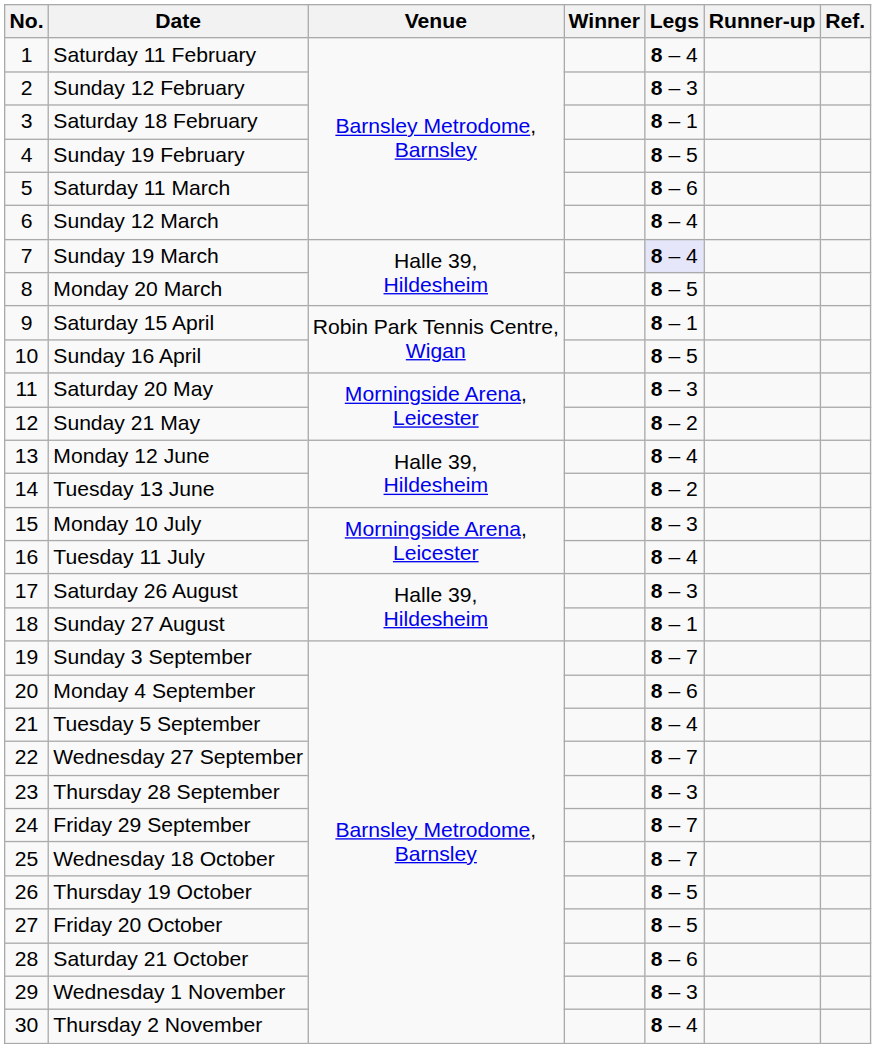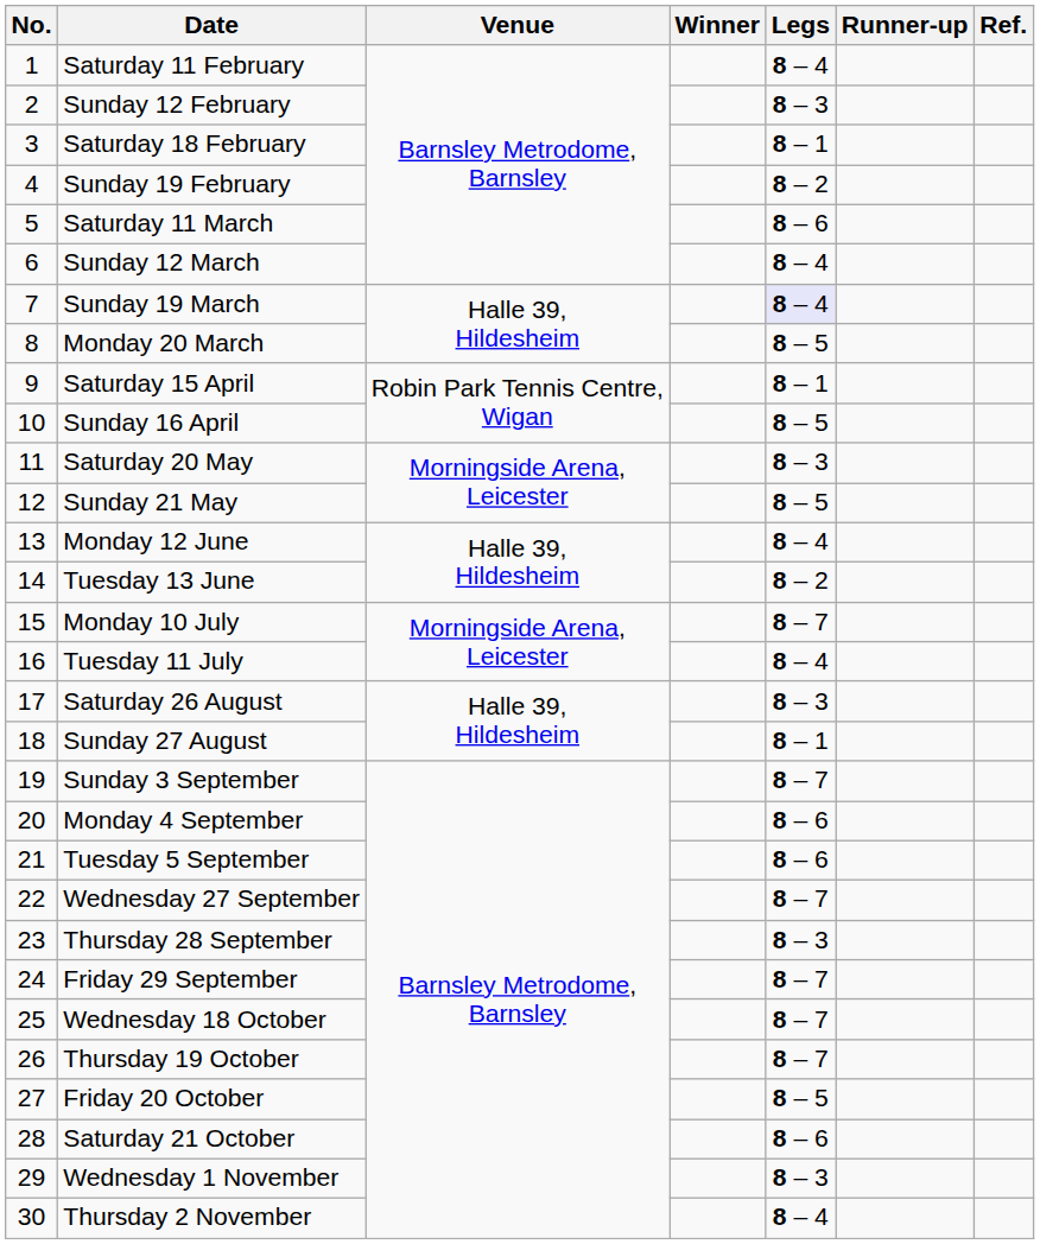Sunday 19 February | Legs: 8 – 5 -> 8 – 2
Sunday 21 May | Legs: 8 – 2 -> 8 – 5
Monday 10 July | Legs: 8 – 3 -> 8 – 7
Tuesday 5 September | Legs: 8 – 4 -> 8 – 6
Thursday 19 October | Legs: 8 – 5 -> 8 – 7
